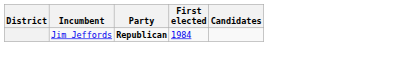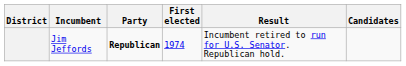+ column: Result | Incumbent retired to run for U.S. Senator. Republican hold.
Jim Jeffords | First elected: 1984 -> 1974
